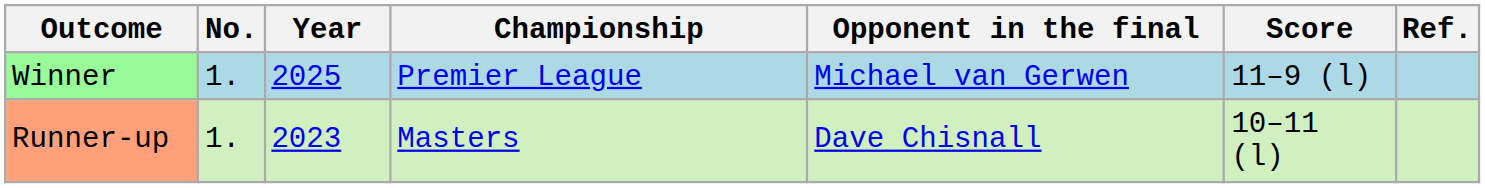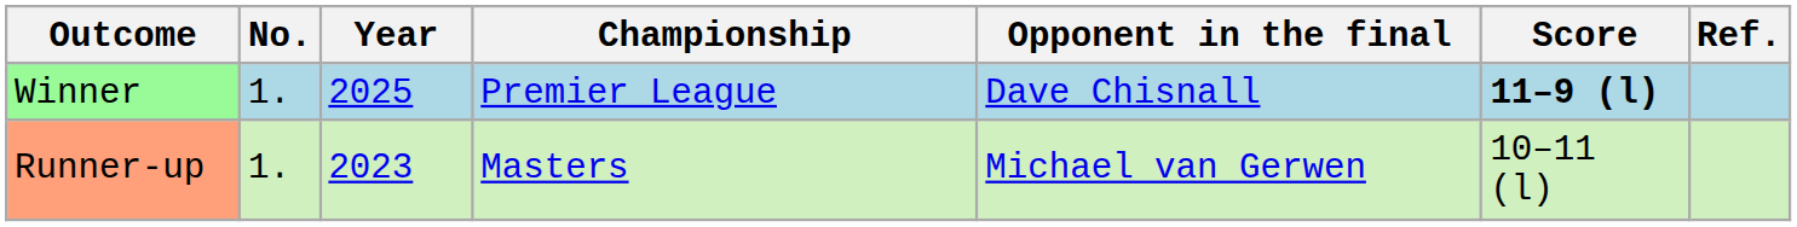Winner | Opponent in the final: Michael van Gerwen -> Dave Chisnall
Winner | Score: normal -> bold
Runner-up | Opponent in the final: Dave Chisnall -> Michael van Gerwen
